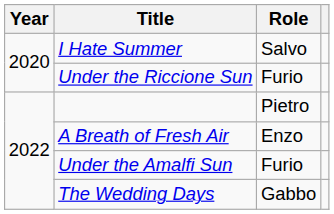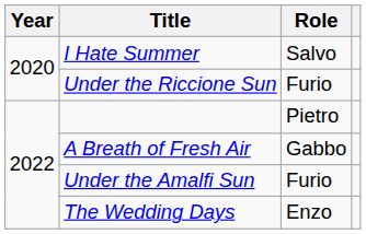A Breath of Fresh Air | Role: Enzo -> Gabbo
The Wedding Days | Role: Gabbo -> Enzo
